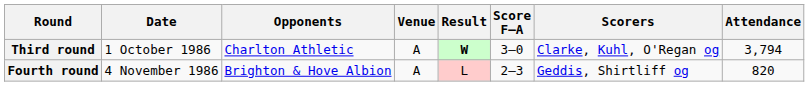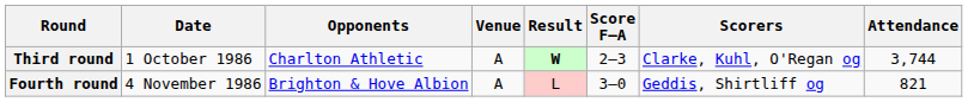Third round | Score F–A: 3–0 -> 2–3
Third round | Attendance: 3,794 -> 3,744
Fourth round | Score F–A: 2–3 -> 3–0
Fourth round | Attendance: 820 -> 821
